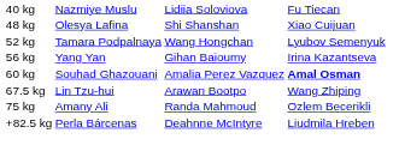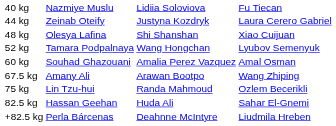+ row: 44 kg | Zeinab Oteify | Justyna Kozdryk | Laura Cerero Gabriel
- row: 56 kg | Yang Yan | Gihan Baioumy | Irina Kazantseva
60 kg | column 4: bold -> normal
67.5 kg | column 2: Lin Tzu-hui -> Amany Ali
75 kg | column 2: Amany Ali -> Lin Tzu-hui
+ row: 82.5 kg | Hassan Geehan | Huda Ali | Sahar El-Gnemi
